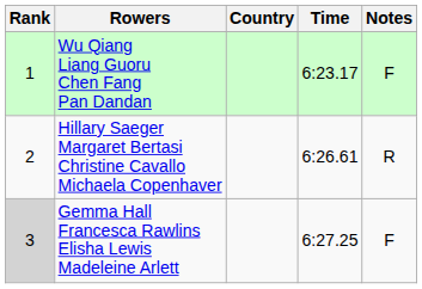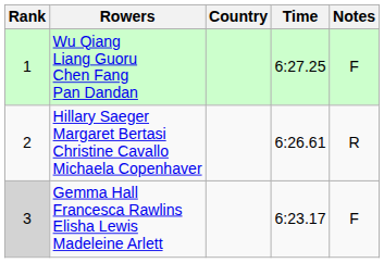Wu Qiang Liang Guoru Chen Fang Pan Dandan | Time: 6:23.17 -> 6:27.25
Gemma Hall Francesca Rawlins Elisha Lewis Madeleine Arlett | Time: 6:27.25 -> 6:23.17
